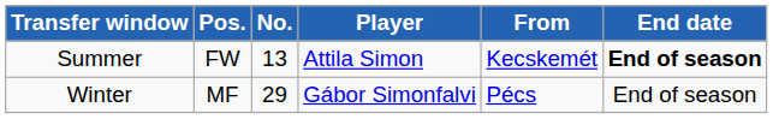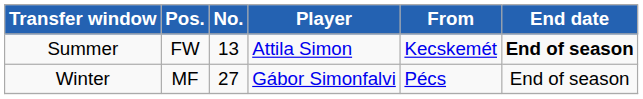Winter | No.: 29 -> 27
